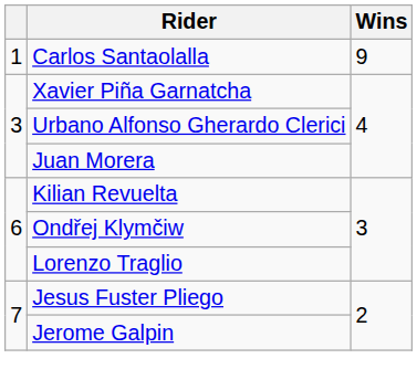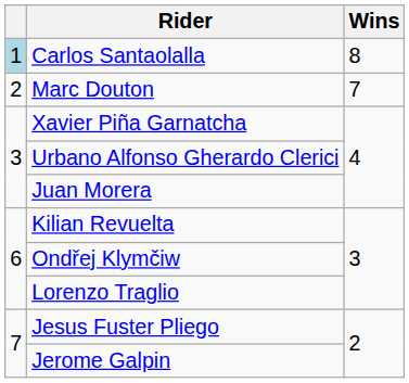Carlos Santaolalla | column 1: no background -> lightblue background
Carlos Santaolalla | Wins: 9 -> 8
+ row: 2 | Marc Douton | 7
